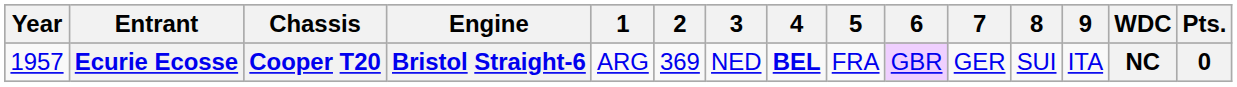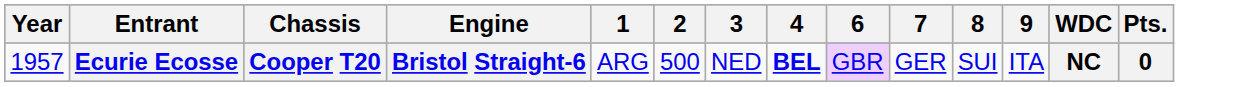- column: 5 | FRA
Ecurie Ecosse | 2: 369 -> 500
